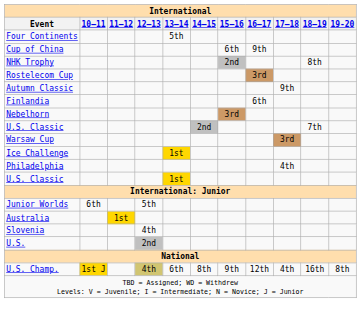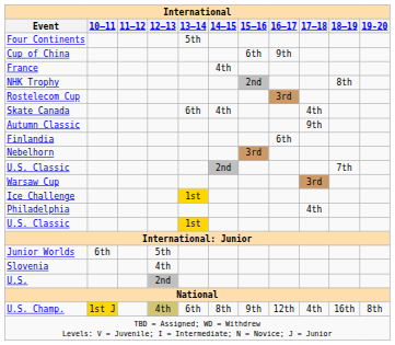+ row: France | 4th
+ row: Skate Canada | 6th | 4th | 4th
- row: Australia | 1st
